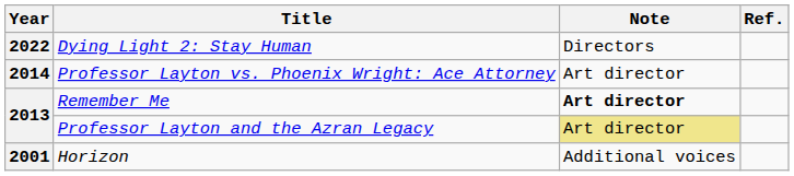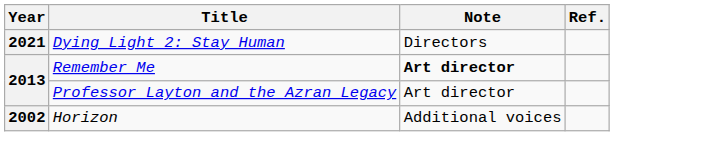Dying Light 2: Stay Human | Year: 2022 -> 2021
- row: 2014 | Professor Layton vs. Phoenix Wright: Ace Attorney | Art director
Professor Layton and the Azran Legacy | Note: khaki background -> no background
Horizon | Year: 2001 -> 2002
